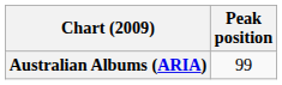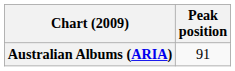Australian Albums (ARIA) | Peak position: 99 -> 91
